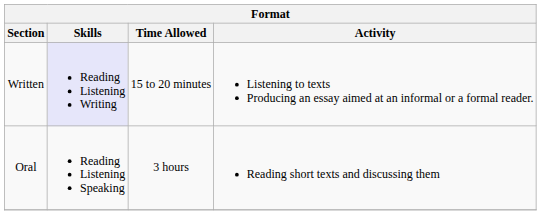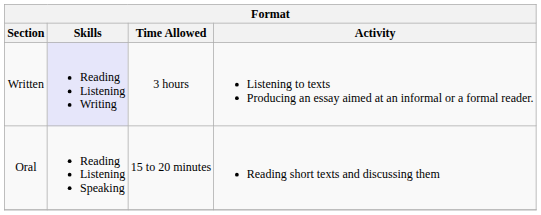Written | Time Allowed: 15 to 20 minutes -> 3 hours
Oral | Time Allowed: 3 hours -> 15 to 20 minutes
